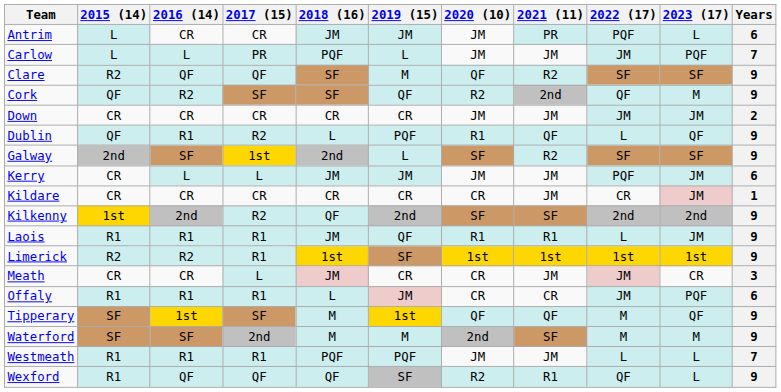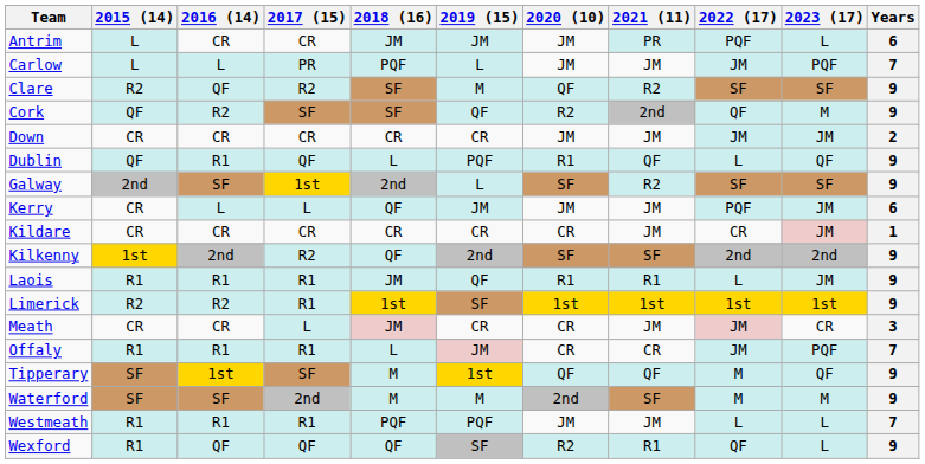Clare | 2017 (15): QF -> R2
Dublin | 2017 (15): R2 -> QF
Kerry | 2018 (16): JM -> QF
Offaly | Years: 6 -> 7
